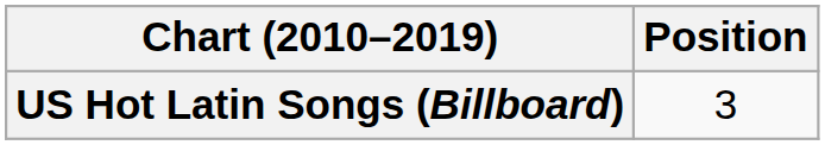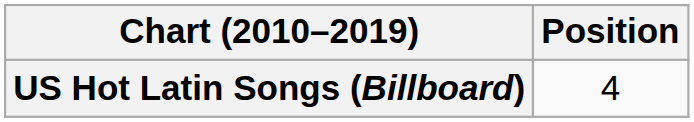US Hot Latin Songs (Billboard) | Position: 3 -> 4
